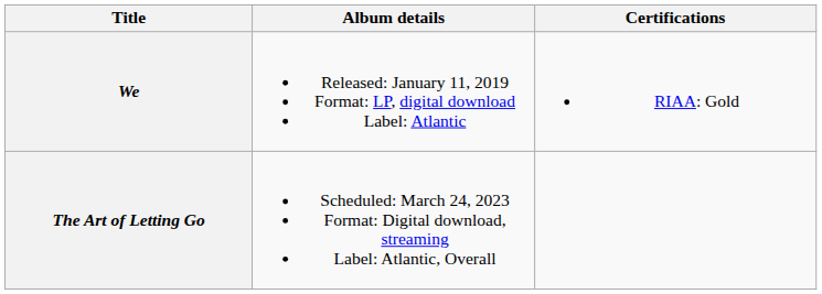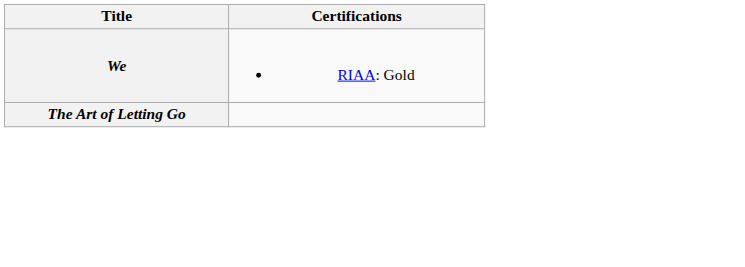- column: Album details | Released: January 11, 2019 Format: LP, digital download Label: Atlantic | Scheduled: March 24, 2023 Format: Digital download, streaming Label: Atlantic, Overall
